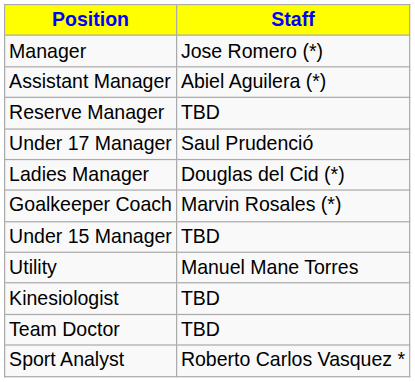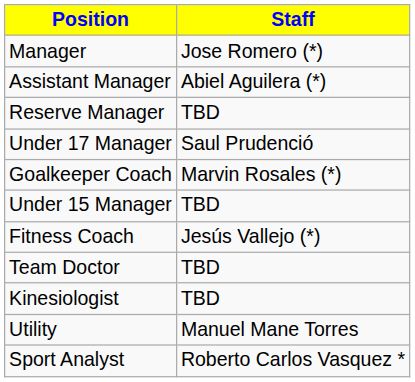- row: Ladies Manager | Douglas del Cid (*)
+ row: Fitness Coach | Jesús Vallejo (*)
rows swapped: Team Doctor <-> Utility
